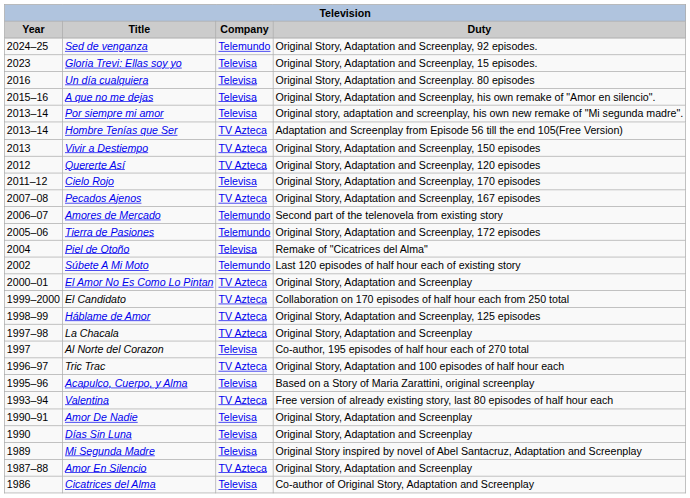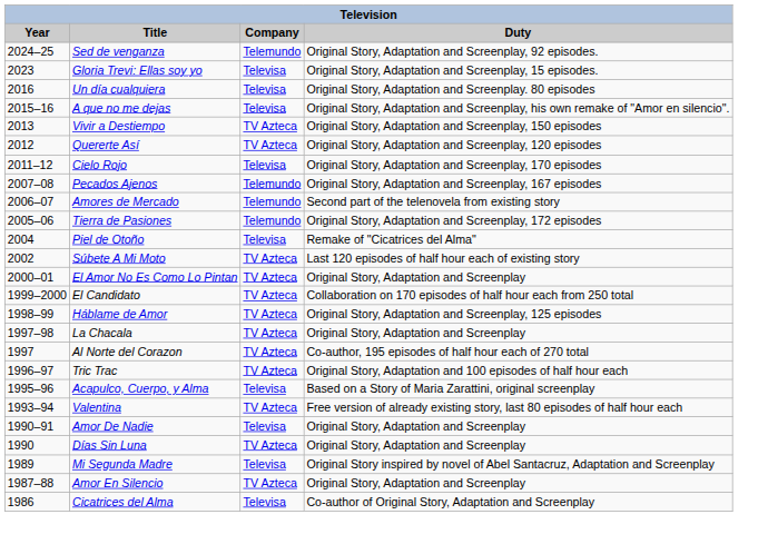- row: 2013–14 | Por siempre mi amor | Televisa | Original story, adaptation and screenplay, his own new remake of "Mi segunda madre".
- row: 2013–14 | Hombre Tenías que Ser | TV Azteca | Adaptation and Screenplay from Episode 56 till the end 105(Free Version)
Pecados Ajenos | Company: TV Azteca -> Telemundo
Súbete A Mi Moto | Company: Telemundo -> TV Azteca
Al Norte del Corazon | Company: Televisa -> TV Azteca
Días Sin Luna | Company: Televisa -> TV Azteca
